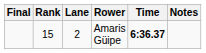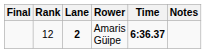Amaris Güipe | Rank: 15 -> 12
Amaris Güipe | Lane: normal -> bold
